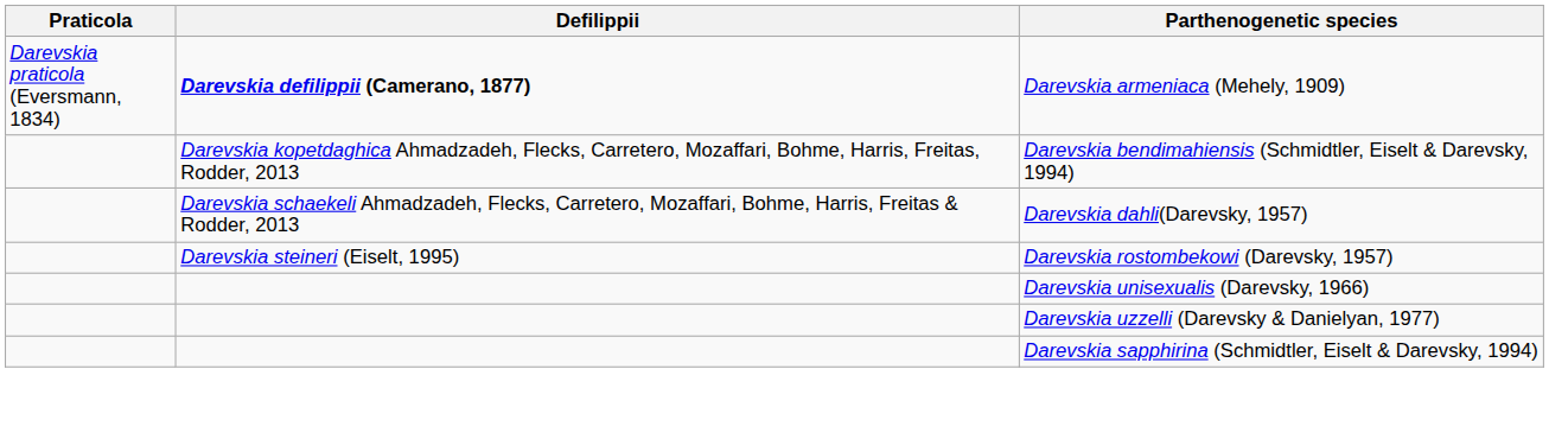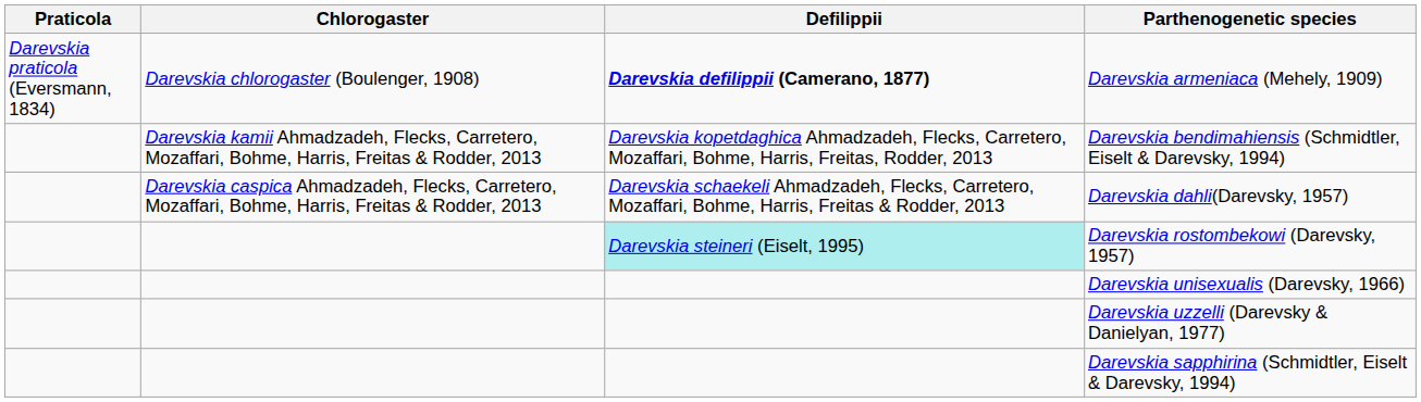+ column: Chlorogaster | Darevskia chlorogaster (Boulenger, 1908) | Darevskia kamii Ahmadzadeh, Flecks, Carretero, Mozaffari, Bohme, Harris, Freitas & Rodder, 2013 | Darevskia caspica Ahmadzadeh, Flecks, Carretero, Mozaffari, Bohme, Harris, Freitas & Rodder, 2013
Darevskia rostombekowi (Darevsky, 1957) | Defilippii: no background -> paleturquoise background
